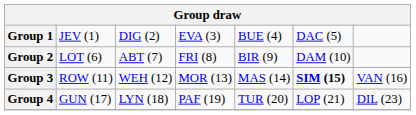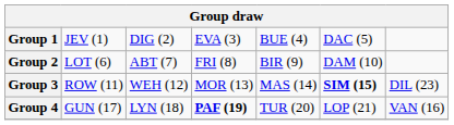Group 3 | column 7: VAN (16) -> DIL (23)
Group 4 | column 4: normal -> bold
Group 4 | column 7: DIL (23) -> VAN (16)
